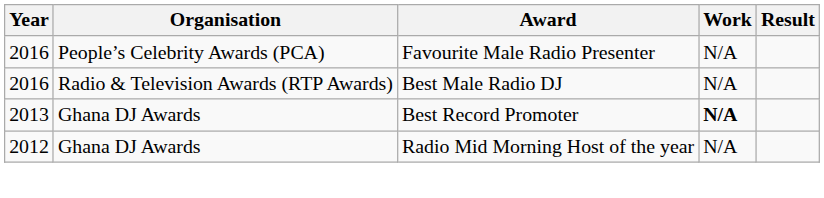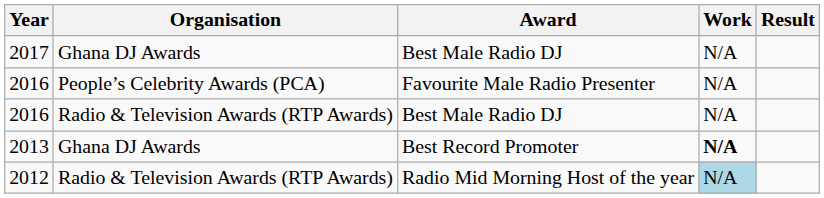+ row: 2017 | Ghana DJ Awards | Best Male Radio DJ | N/A
2012 | Organisation: Ghana DJ Awards -> Radio & Television Awards (RTP Awards)
2012 | Work: no background -> lightblue background
